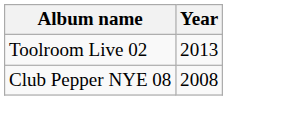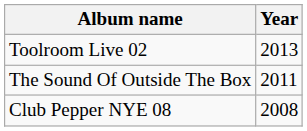+ row: The Sound Of Outside The Box | 2011
